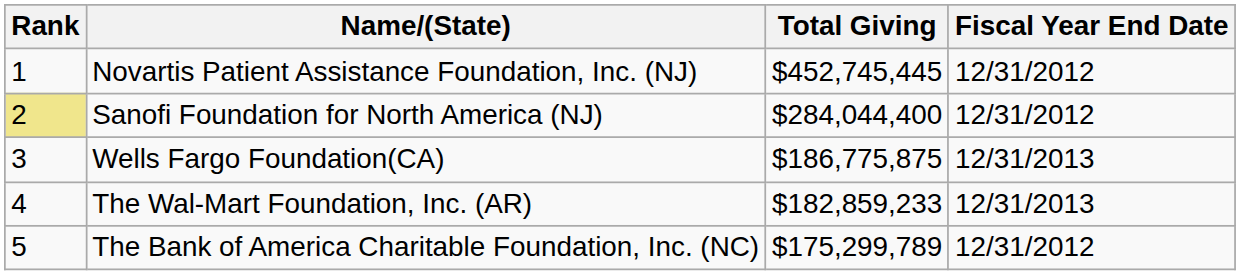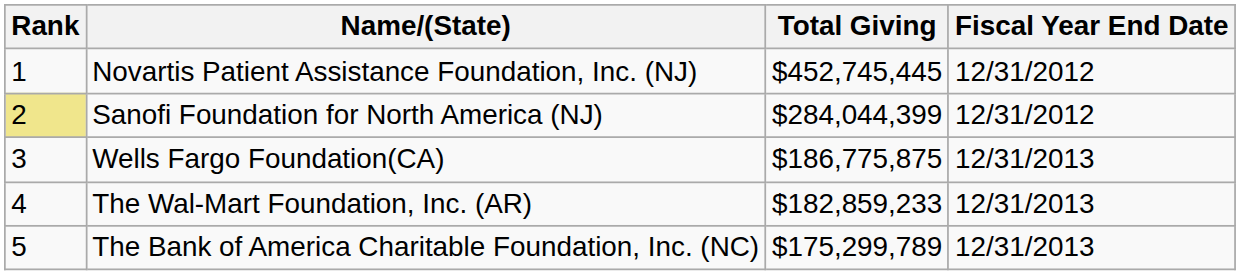Sanofi Foundation for North America (NJ) | Total Giving: $284,044,400 -> $284,044,399
The Bank of America Charitable Foundation, Inc. (NC) | Fiscal Year End Date: 12/31/2012 -> 12/31/2013
